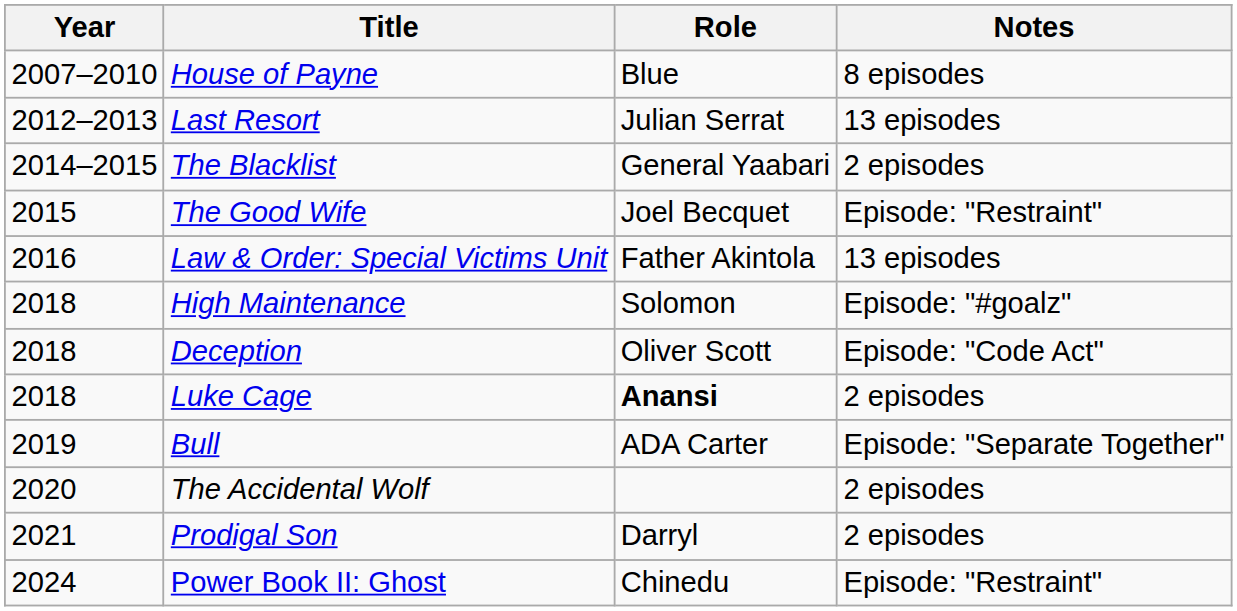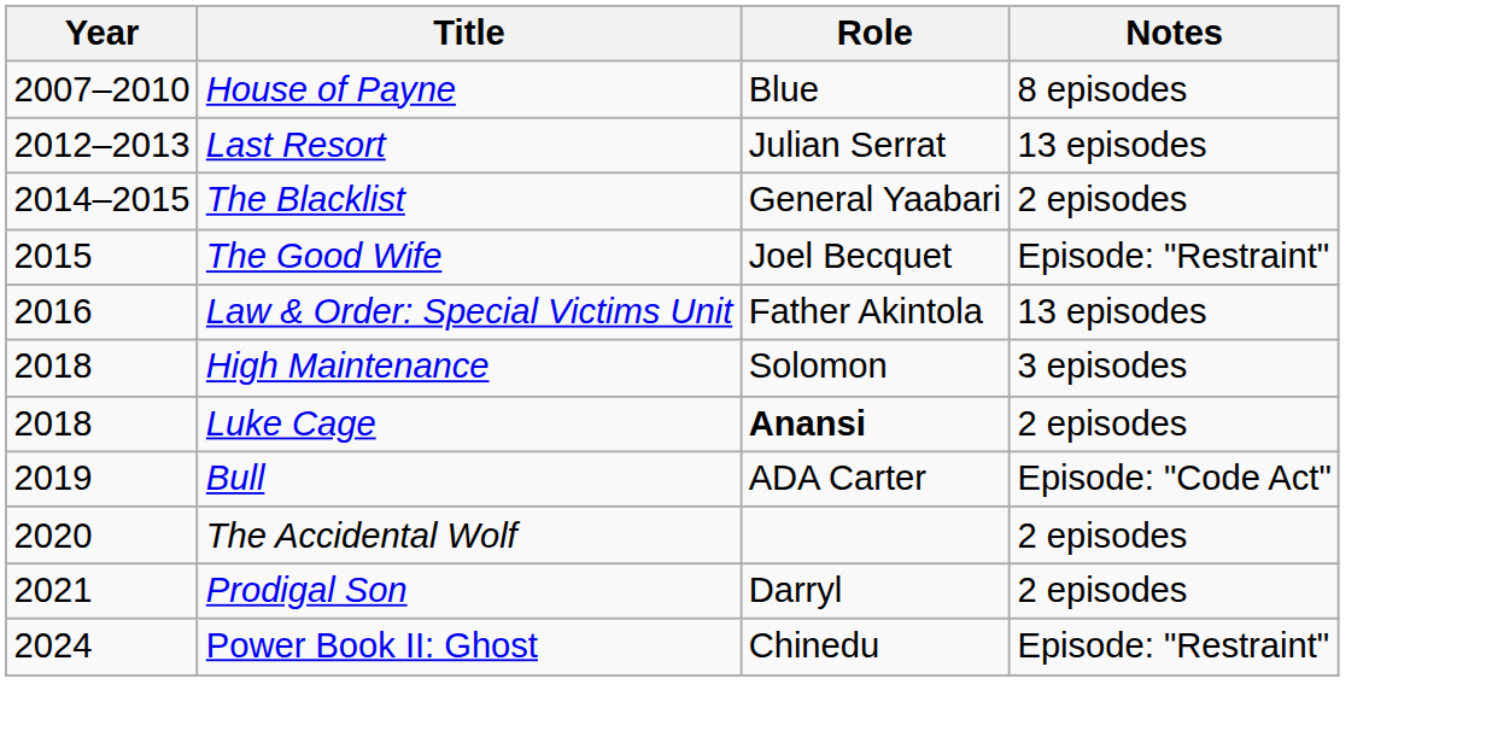High Maintenance | Notes: Episode: "#goalz" -> 3 episodes
- row: 2018 | Deception | Oliver Scott | Episode: "Code Act"
Bull | Notes: Episode: "Separate Together" -> Episode: "Code Act"
